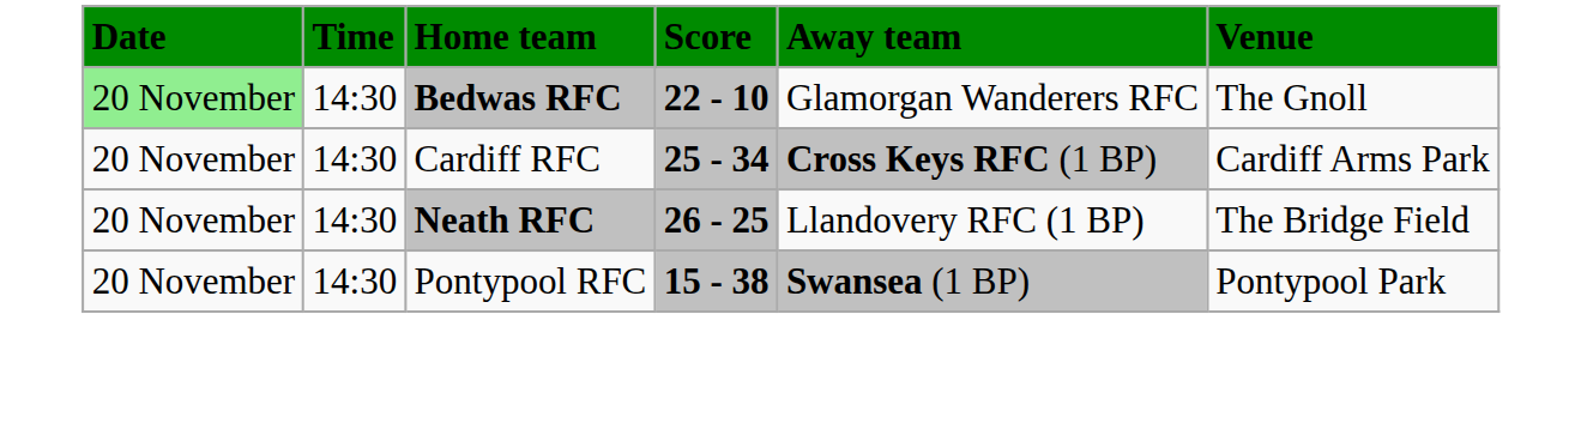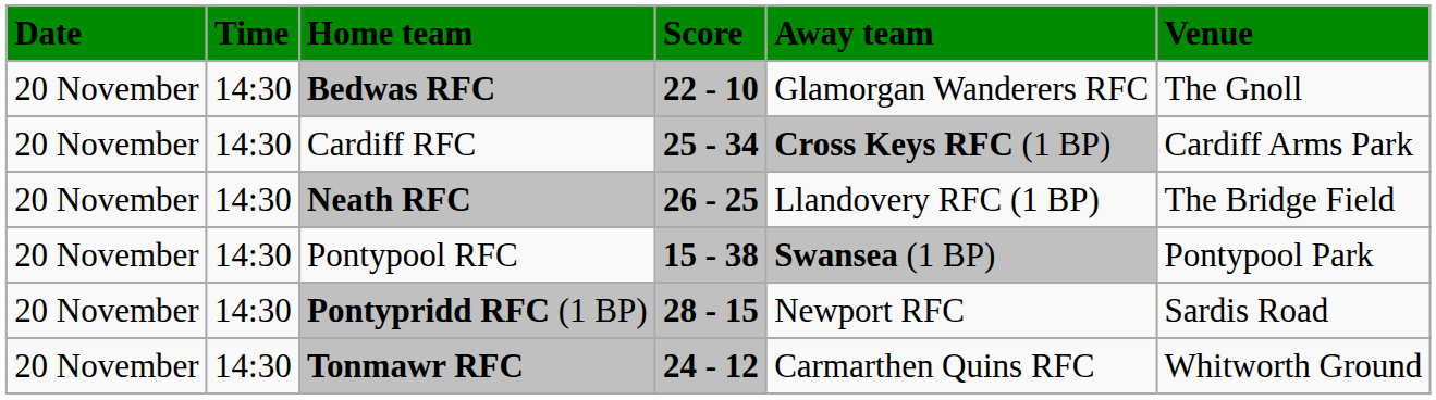Bedwas RFC | Date: lightgreen background -> no background
+ row: 20 November | 14:30 | Pontypridd RFC (1 BP) | 28 - 15 | Newport RFC | Sardis Road
+ row: 20 November | 14:30 | Tonmawr RFC | 24 - 12 | Carmarthen Quins RFC | Whitworth Ground
